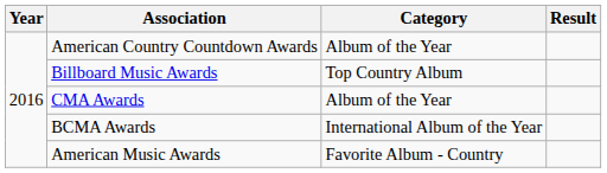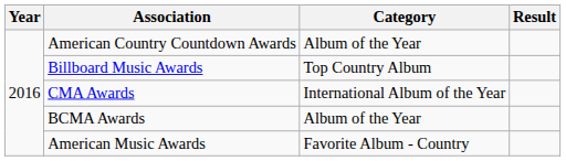CMA Awards | Category: Album of the Year -> International Album of the Year
BCMA Awards | Category: International Album of the Year -> Album of the Year
